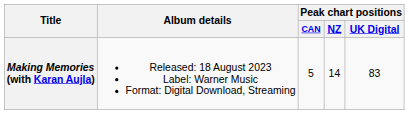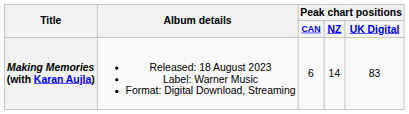Making Memories (with Karan Aujla) | Peak chart positions / CAN: 5 -> 6
